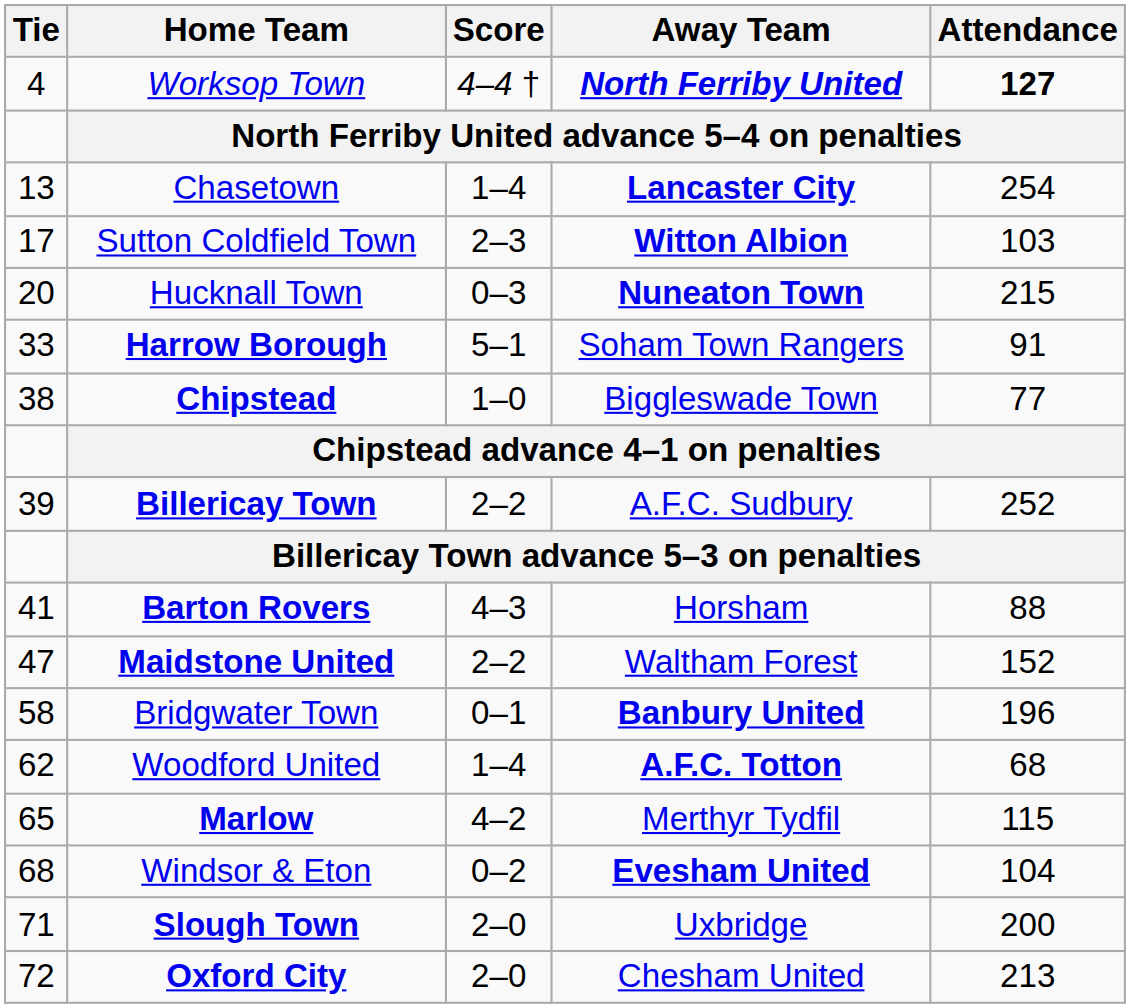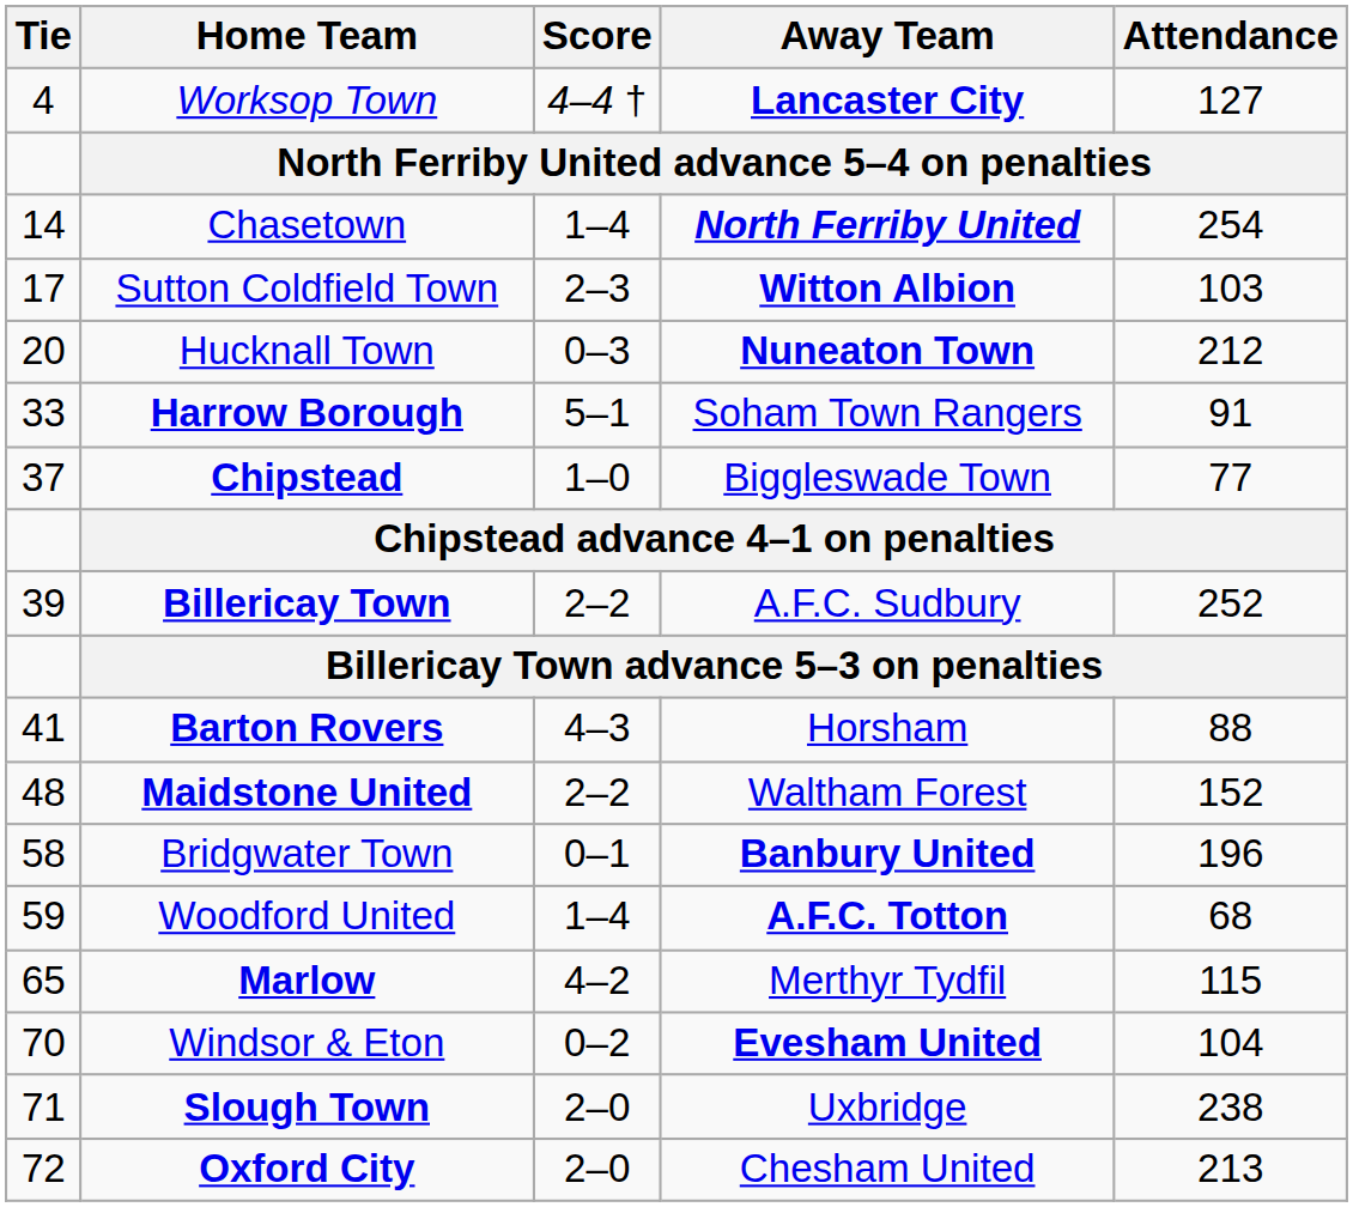Worksop Town | Away Team: North Ferriby United -> Lancaster City
Worksop Town | Attendance: bold -> normal
Chasetown | Tie: 13 -> 14
Chasetown | Away Team: Lancaster City -> North Ferriby United
Hucknall Town | Attendance: 215 -> 212
Chipstead | Tie: 38 -> 37
Maidstone United | Tie: 47 -> 48
Woodford United | Tie: 62 -> 59
Windsor & Eton | Tie: 68 -> 70
Slough Town | Attendance: 200 -> 238
